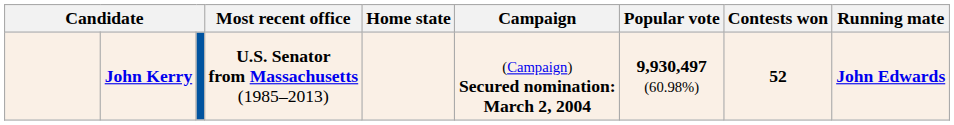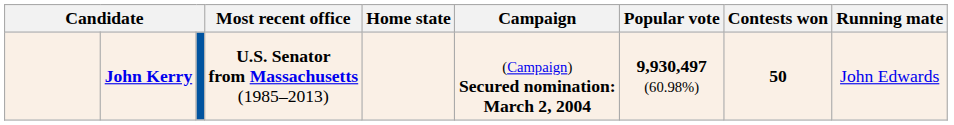John Kerry | Contests won: 52 -> 50
John Kerry | Running mate: bold -> normal
